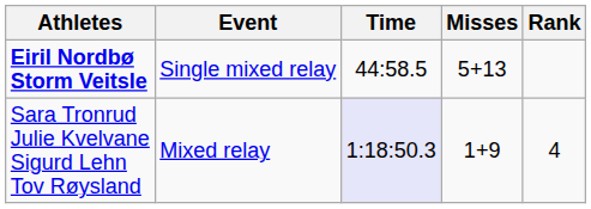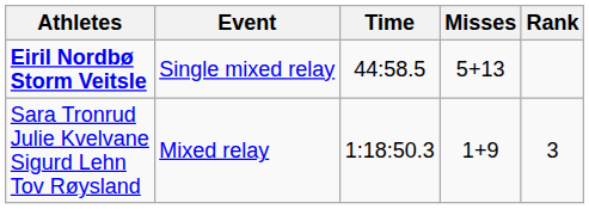Sara Tronrud Julie Kvelvane Sigurd Lehn Tov Røysland | Time: lavender background -> no background
Sara Tronrud Julie Kvelvane Sigurd Lehn Tov Røysland | Rank: 4 -> 3
